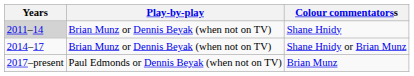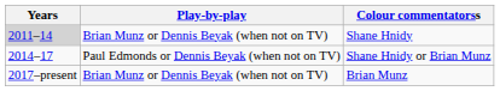Shane Hnidy or Brian Munz | Play-by-play: Brian Munz or Dennis Beyak (when not on TV) -> Paul Edmonds or Dennis Beyak (when not on TV)
Brian Munz | Play-by-play: Paul Edmonds or Dennis Beyak (when not on TV) -> Brian Munz or Dennis Beyak (when not on TV)
